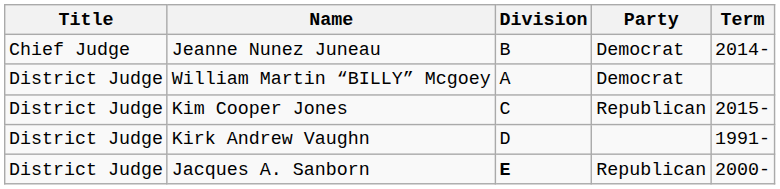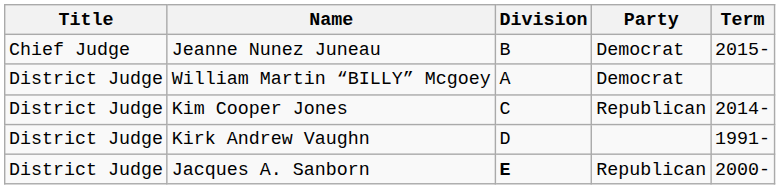Jeanne Nunez Juneau | Term: 2014- -> 2015-
Kim Cooper Jones | Term: 2015- -> 2014-
